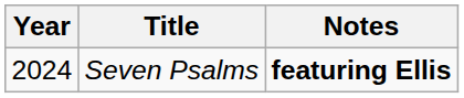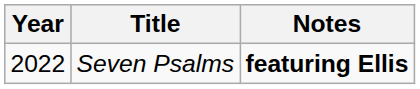Seven Psalms | Year: 2024 -> 2022
